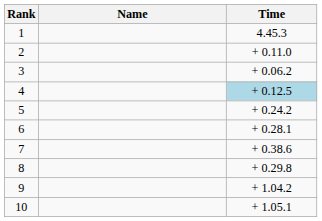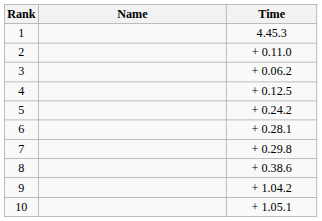4 | Time: lightblue background -> no background
7 | Time: + 0.38.6 -> + 0.29.8
8 | Time: + 0.29.8 -> + 0.38.6
